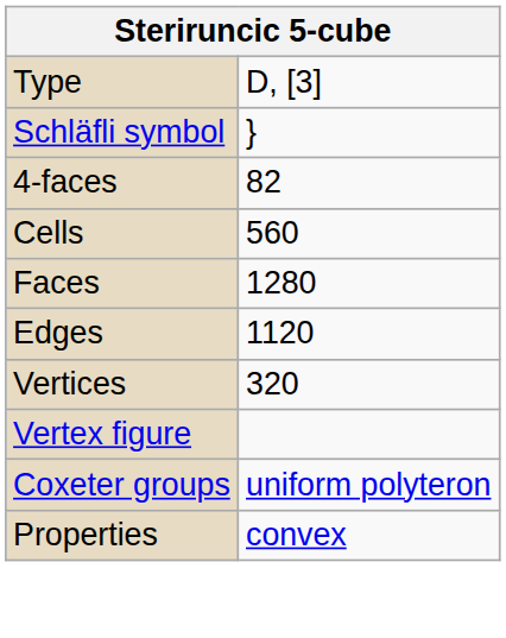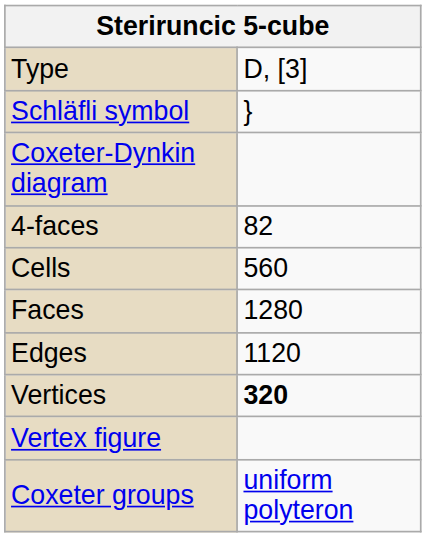+ row: Coxeter-Dynkin diagram
Vertices | column 2: normal -> bold
- row: Properties | convex
